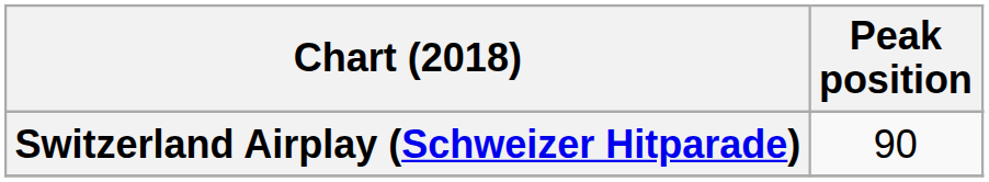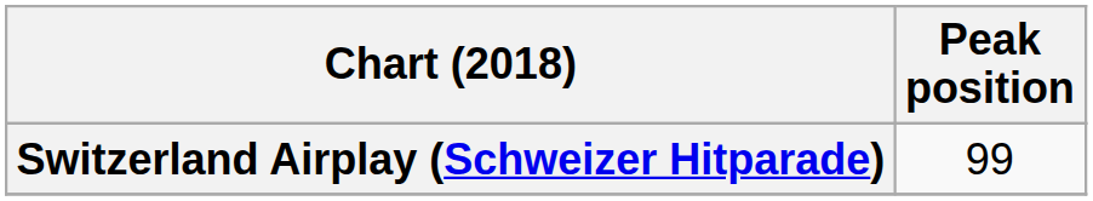Switzerland Airplay (Schweizer Hitparade) | Peak position: 90 -> 99
